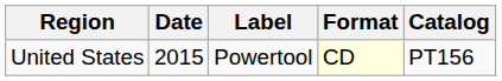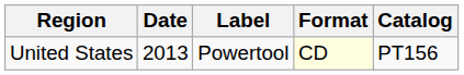United States | Date: 2015 -> 2013
